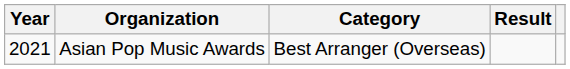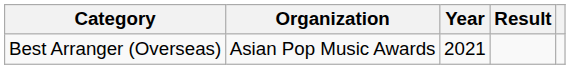columns swapped: Year <-> Category
